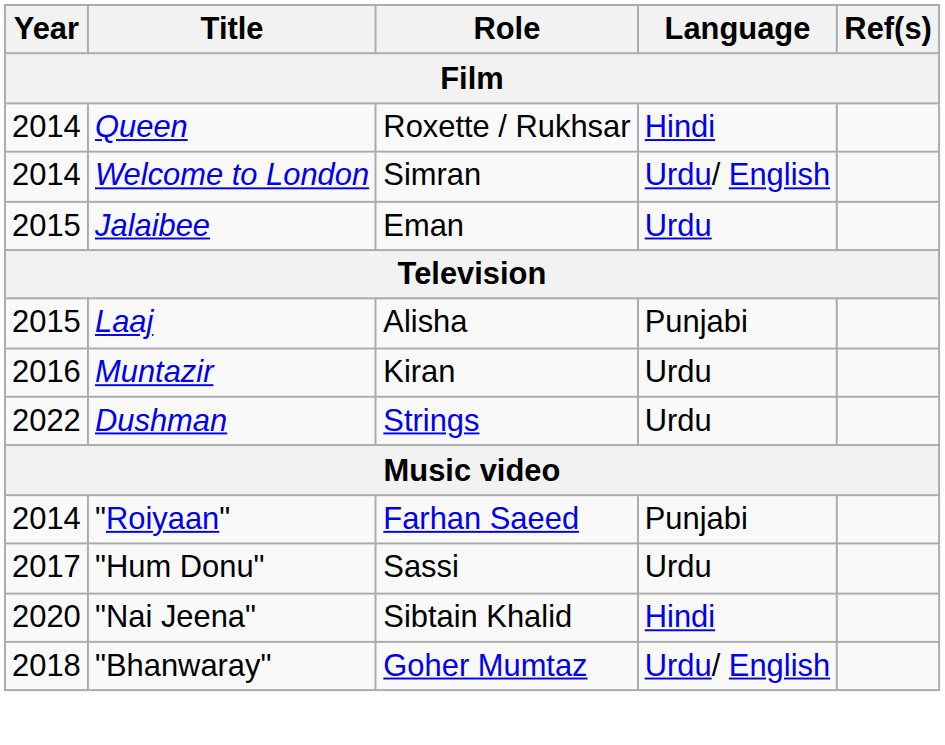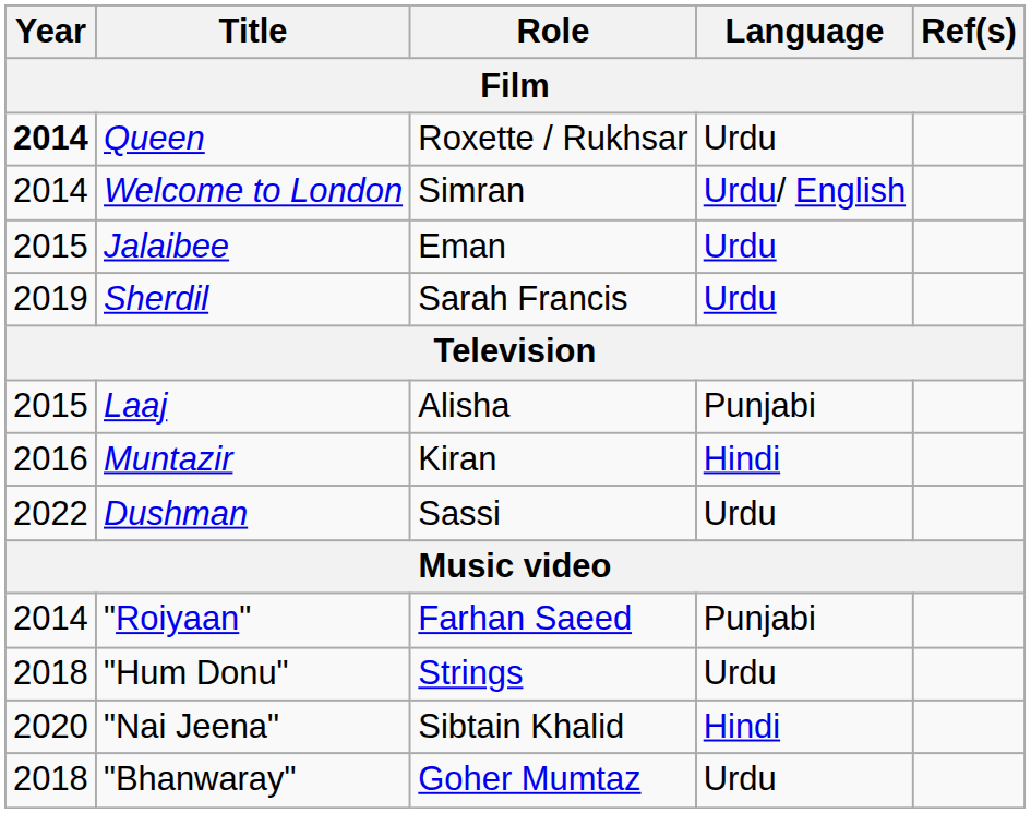Queen | Year: normal -> bold
Queen | Language: Hindi -> Urdu
+ row: 2019 | Sherdil | Sarah Francis | Urdu
Muntazir | Language: Urdu -> Hindi
Dushman | Role: Strings -> Sassi
"Hum Donu" | Year: 2017 -> 2018
"Hum Donu" | Role: Sassi -> Strings
"Bhanwaray" | Language: Urdu/ English -> Urdu
